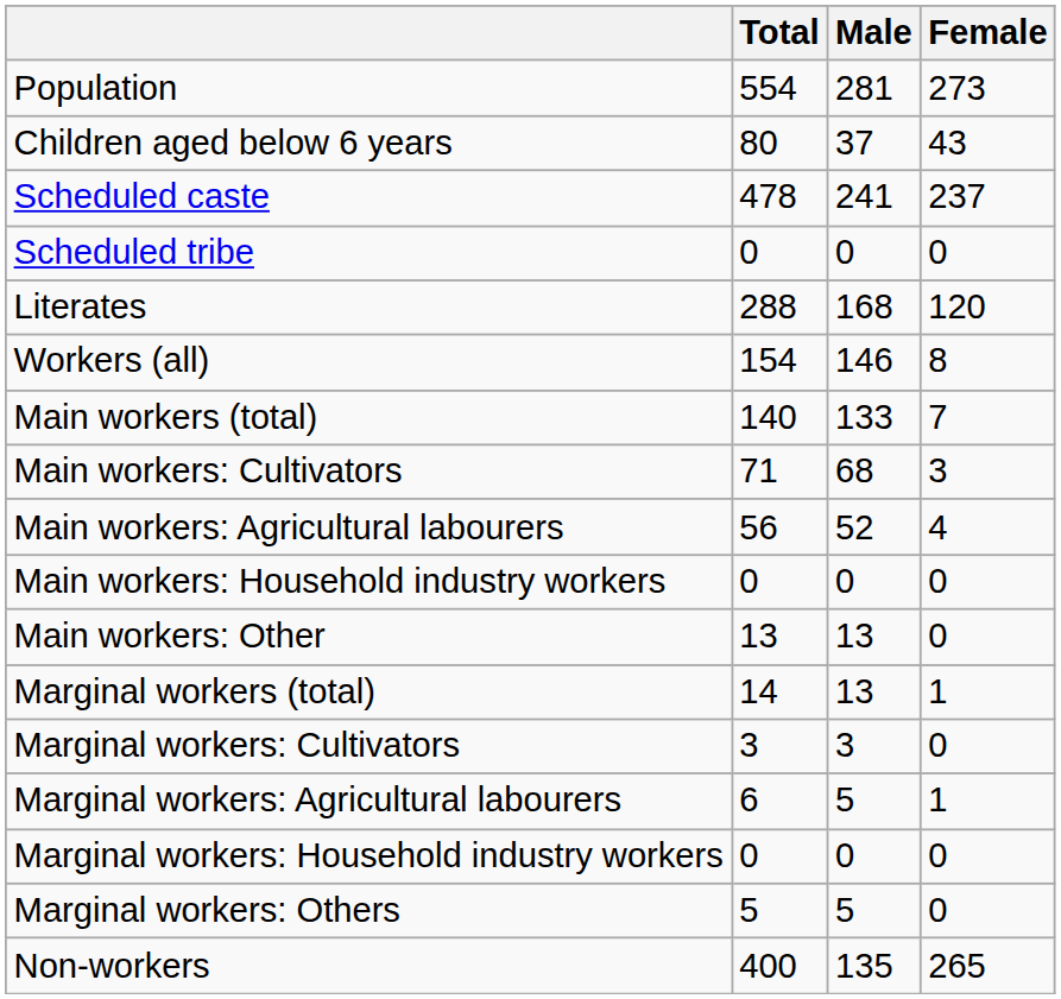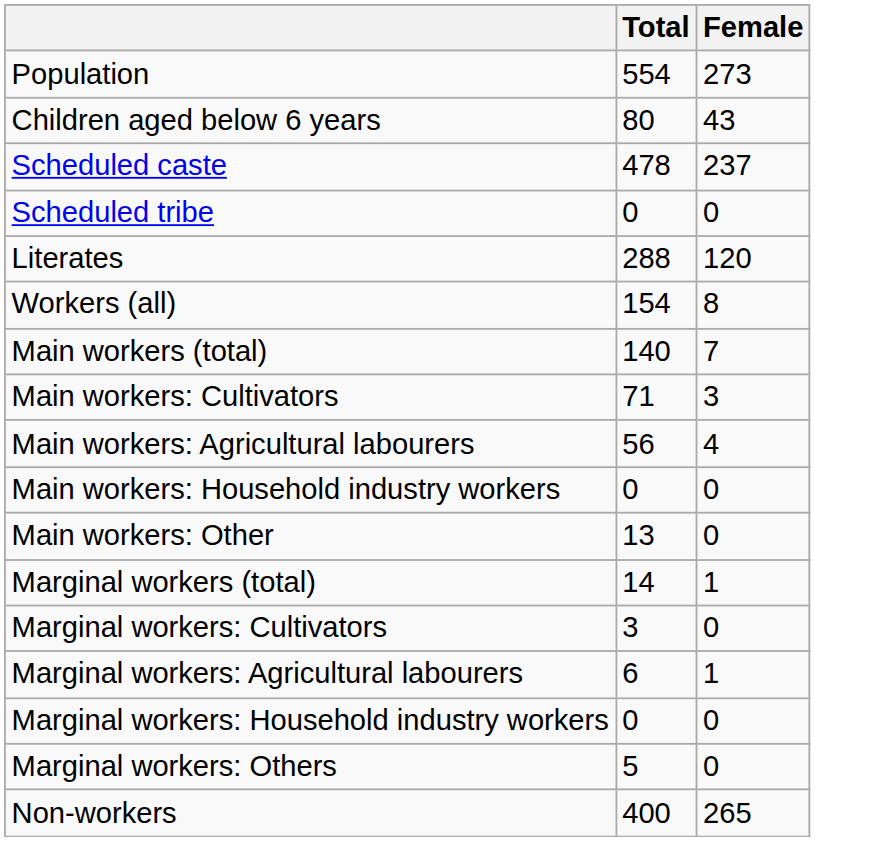- column: Male | 281 | 37 | 241 | 0 | 168 | 146 | 133 | 68 | 52 | 0 | 13 | 13 | 3 | 5 | 0 | 5 | 135
